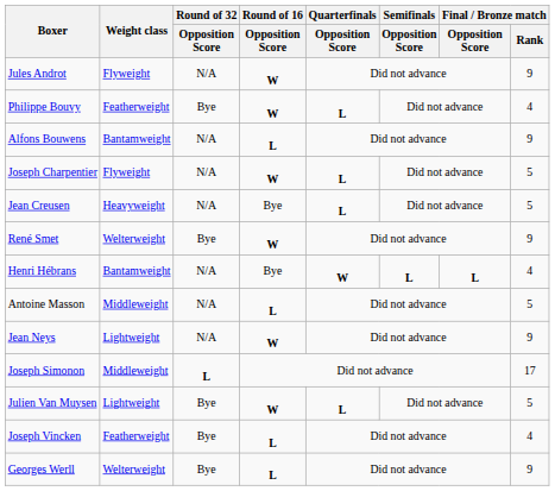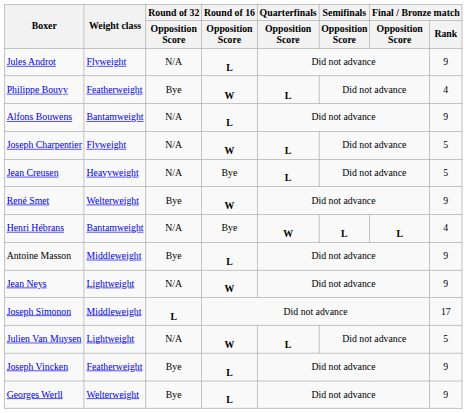Jules Androt | Round of 16 / Opposition Score: W -> L
Antoine Masson | Round of 32 / Opposition Score: N/A -> Bye
Antoine Masson | Final / Bronze match / Rank: 5 -> 9
Julien Van Muysen | Round of 32 / Opposition Score: Bye -> N/A
Joseph Vincken | Final / Bronze match / Rank: 4 -> 9
